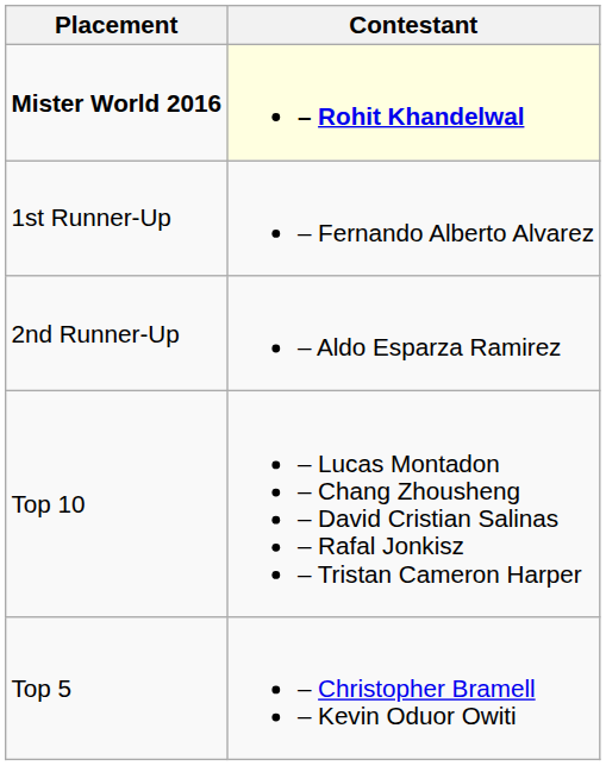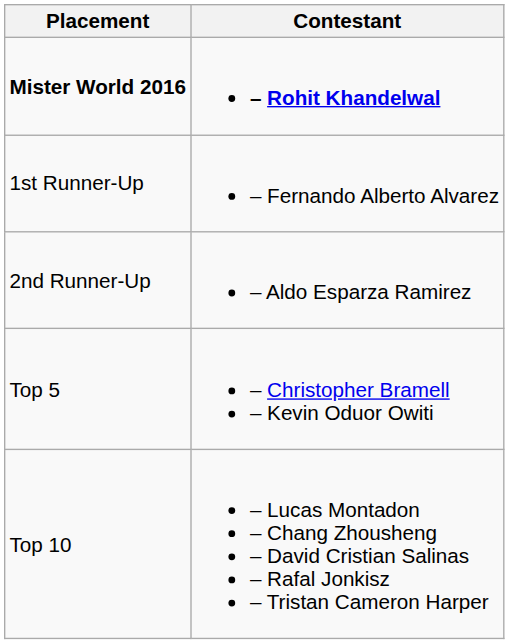Mister World 2016 | Contestant: lightyellow background -> no background
rows swapped: Top 5 <-> Top 10
